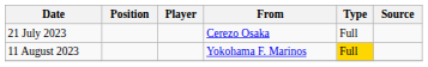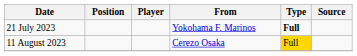21 July 2023 | From: Cerezo Osaka -> Yokohama F. Marinos
21 July 2023 | Type: normal -> bold
11 August 2023 | From: Yokohama F. Marinos -> Cerezo Osaka
